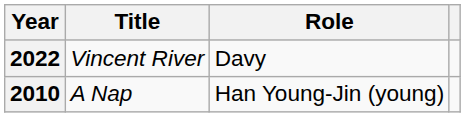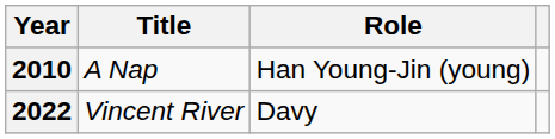rows swapped: 2010 <-> 2022
